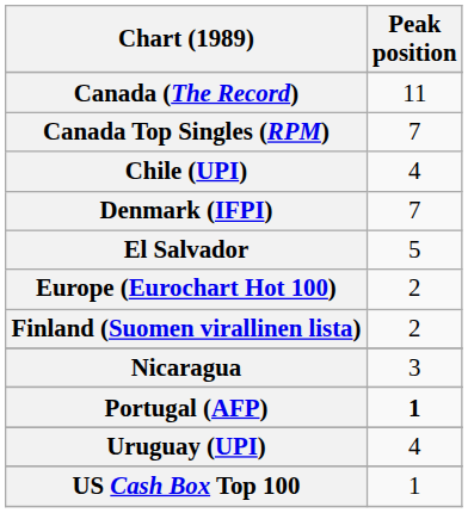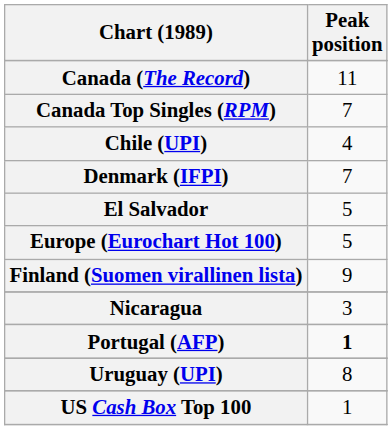Europe (Eurochart Hot 100) | Peak position: 2 -> 5
Finland (Suomen virallinen lista) | Peak position: 2 -> 9
Uruguay (UPI) | Peak position: 4 -> 8
